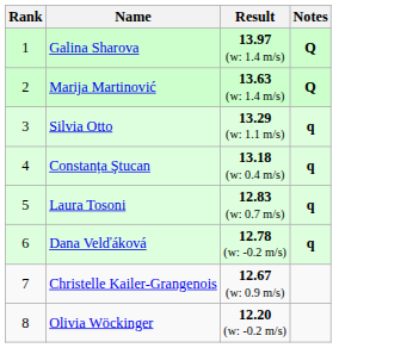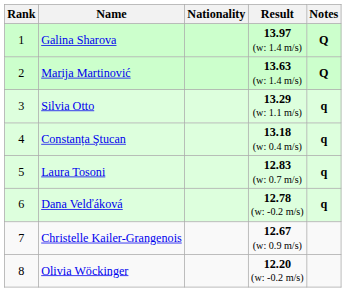+ column: Nationality
